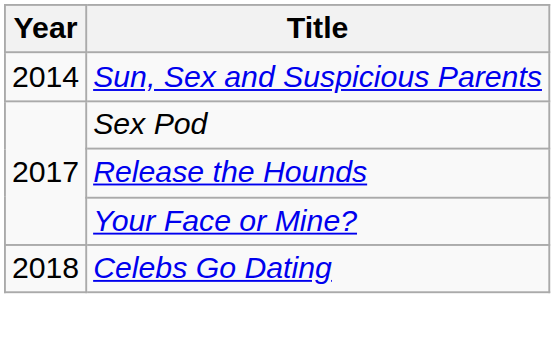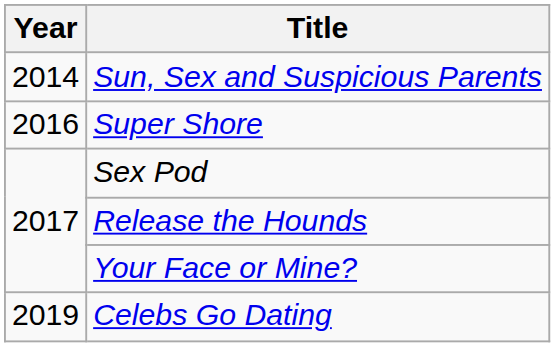+ row: 2016 | Super Shore
Celebs Go Dating | Year: 2018 -> 2019
